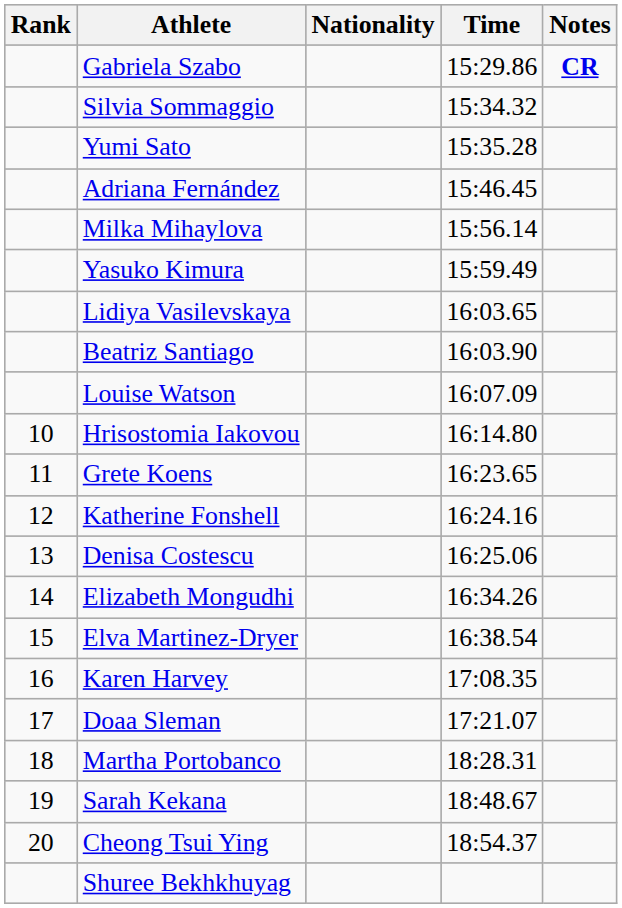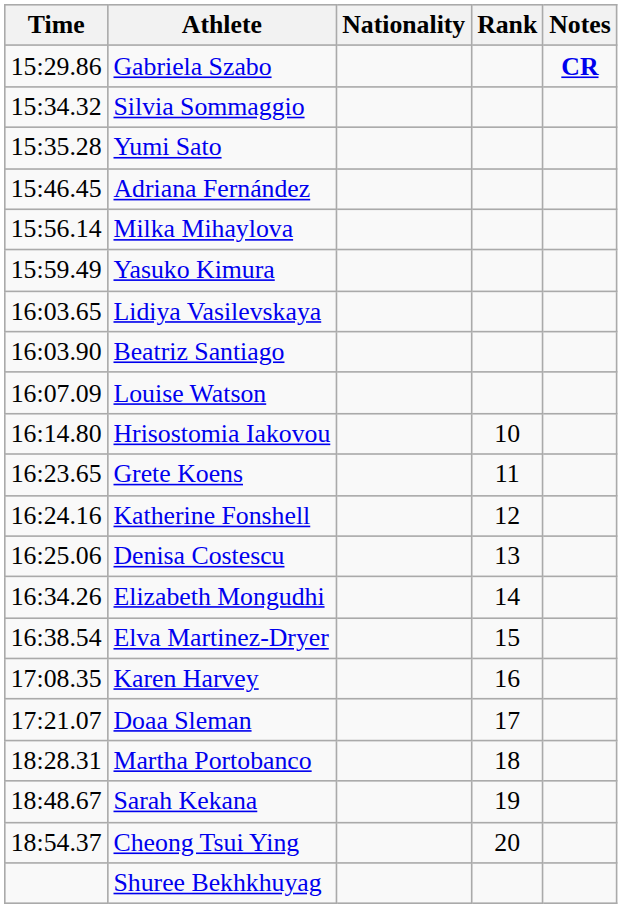columns swapped: Rank <-> Time
